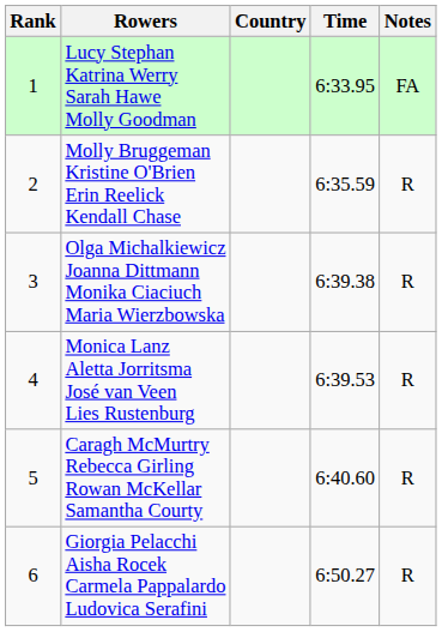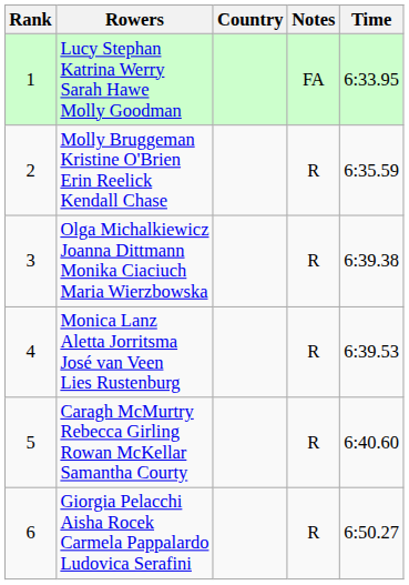columns swapped: Time <-> Notes
